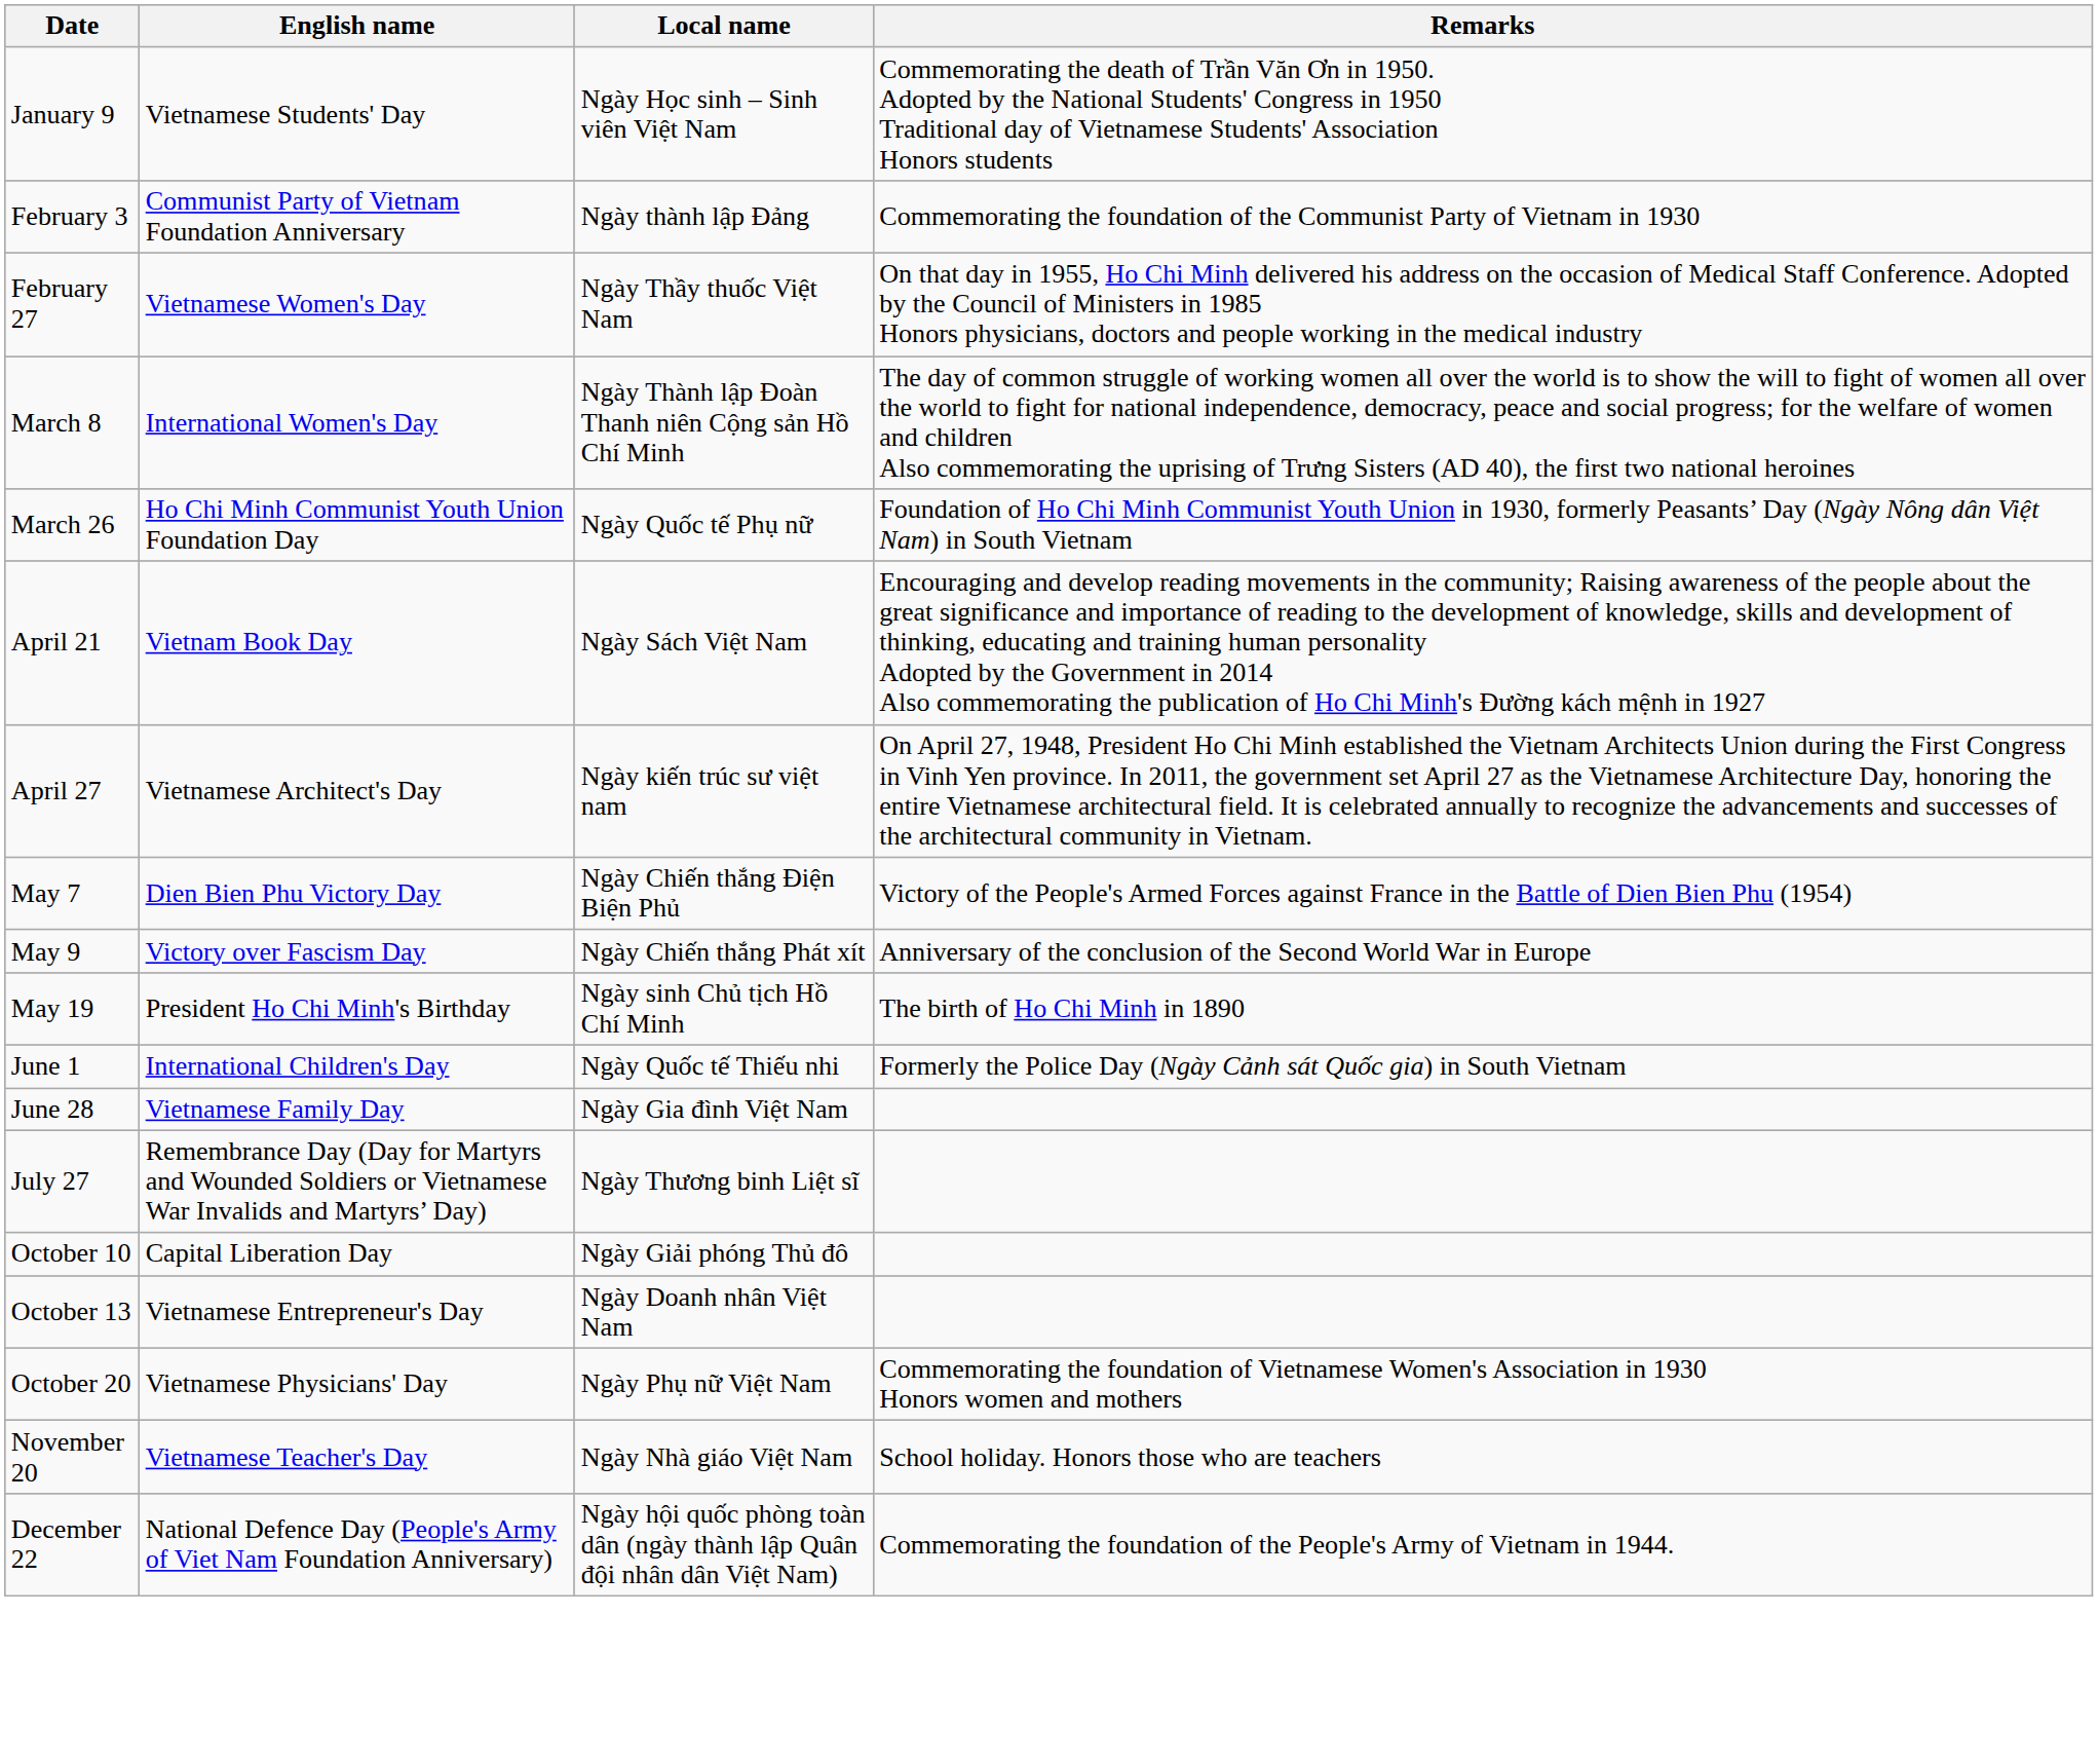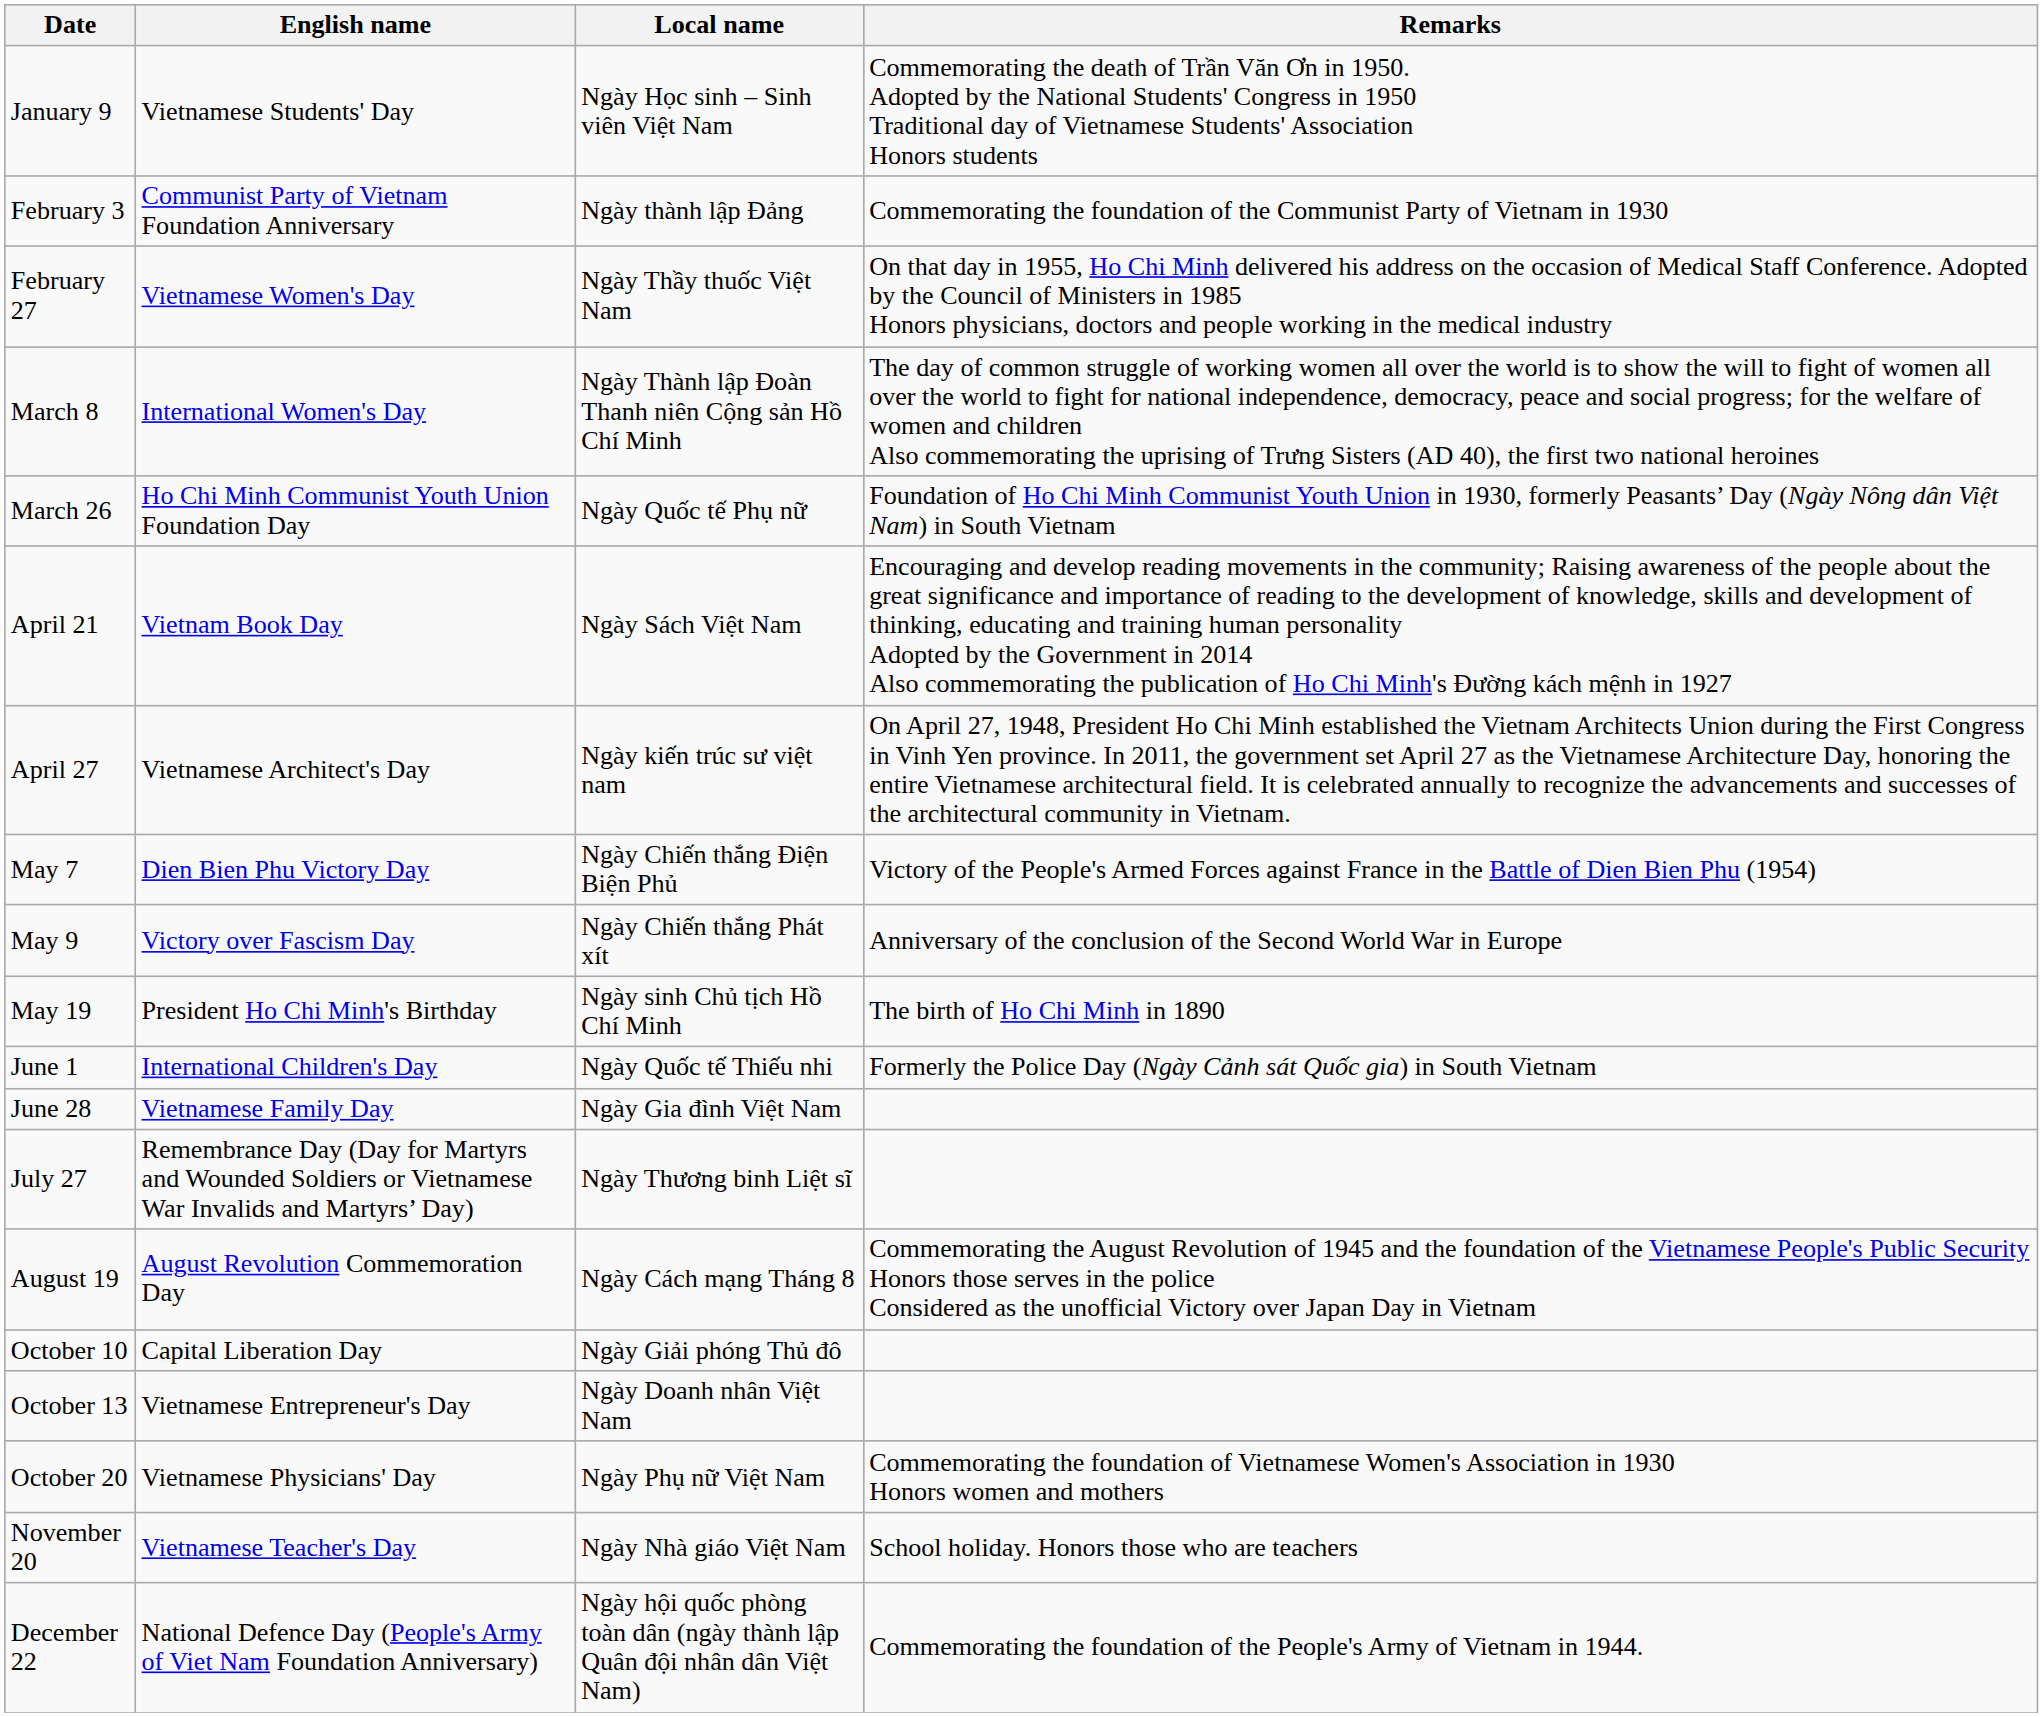+ row: August 19 | August Revolution Commemoration Day | Ngày Cách mạng Tháng 8 | Commemorating the August Revolution of 1945 and the foundation of the Vietnamese People's Public Security Honors those serves in the police Considered as the unofficial Victory over Japan Day in Vietnam
